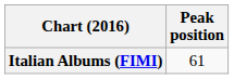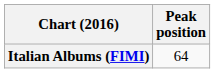Italian Albums (FIMI) | Peak position: 61 -> 64
